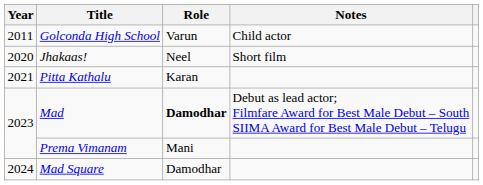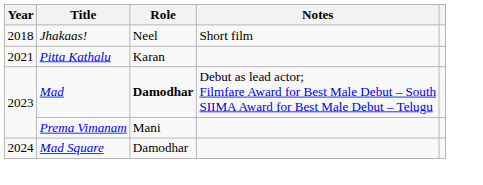- row: 2011 | Golconda High School | Varun | Child actor
Jhakaas! | Year: 2020 -> 2018
